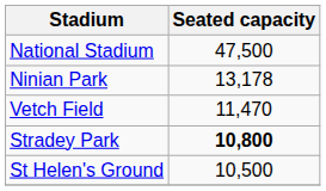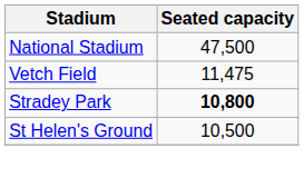- row: Ninian Park | 13,178
Vetch Field | Seated capacity: 11,470 -> 11,475
